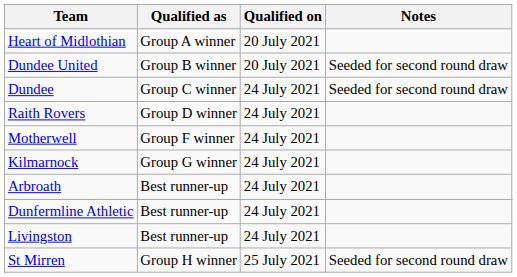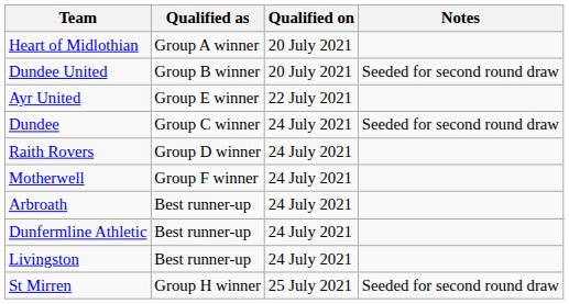+ row: Ayr United | Group E winner | 22 July 2021
- row: Kilmarnock | Group G winner | 24 July 2021
